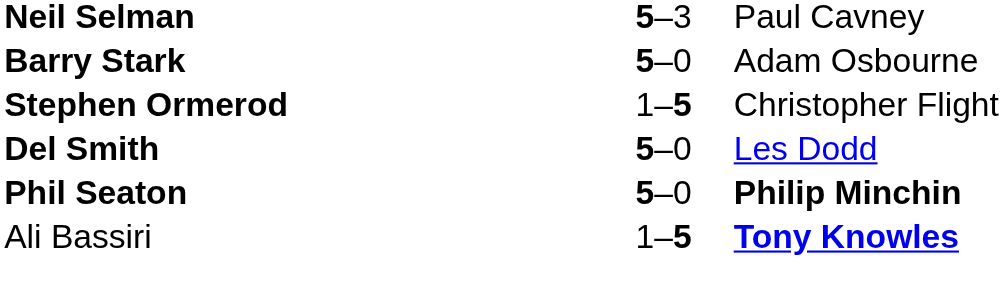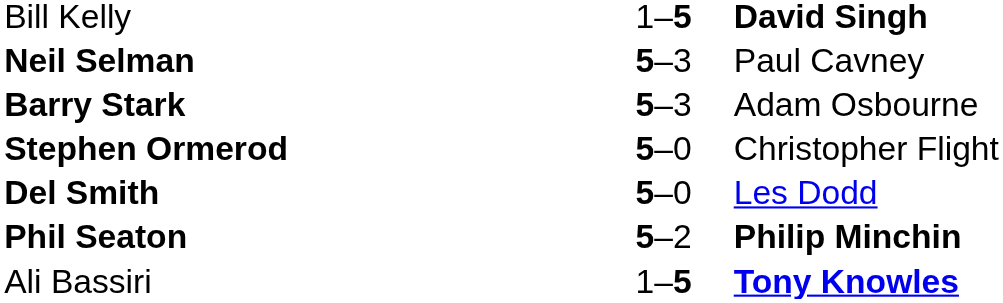+ row: Bill Kelly | 1–5 | David Singh
Barry Stark | column 2: 5–0 -> 5–3
Stephen Ormerod | column 2: 1–5 -> 5–0
Phil Seaton | column 2: 5–0 -> 5–2
